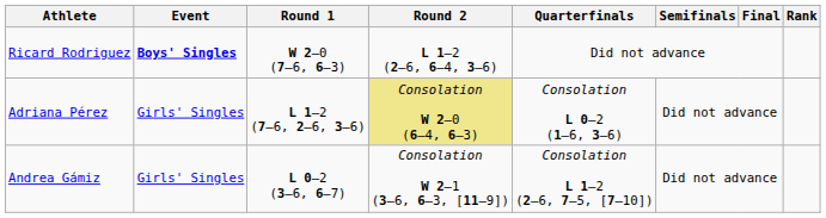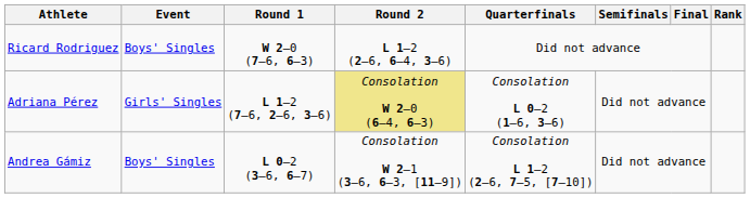Ricard Rodriguez | Event: bold -> normal
Andrea Gámiz | Event: Girls' Singles -> Boys' Singles
